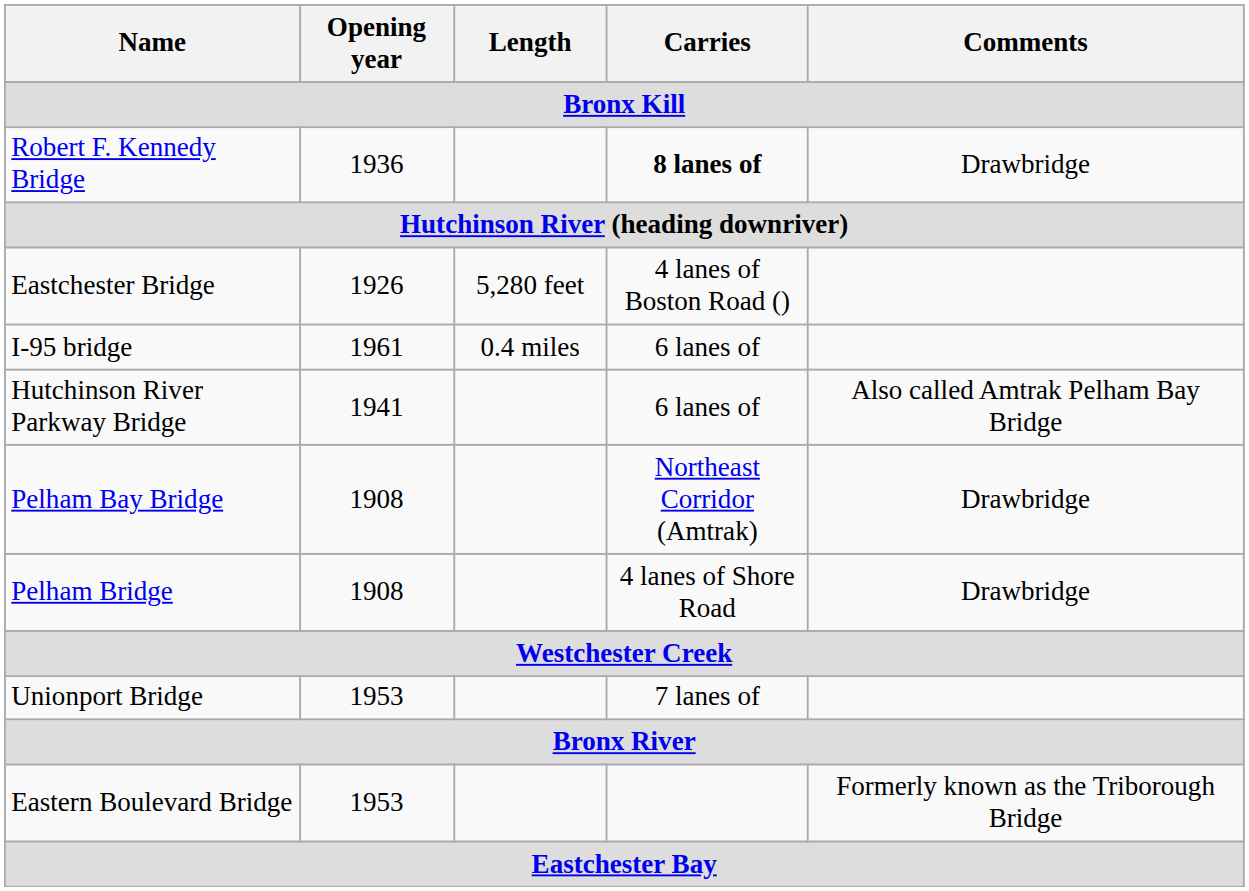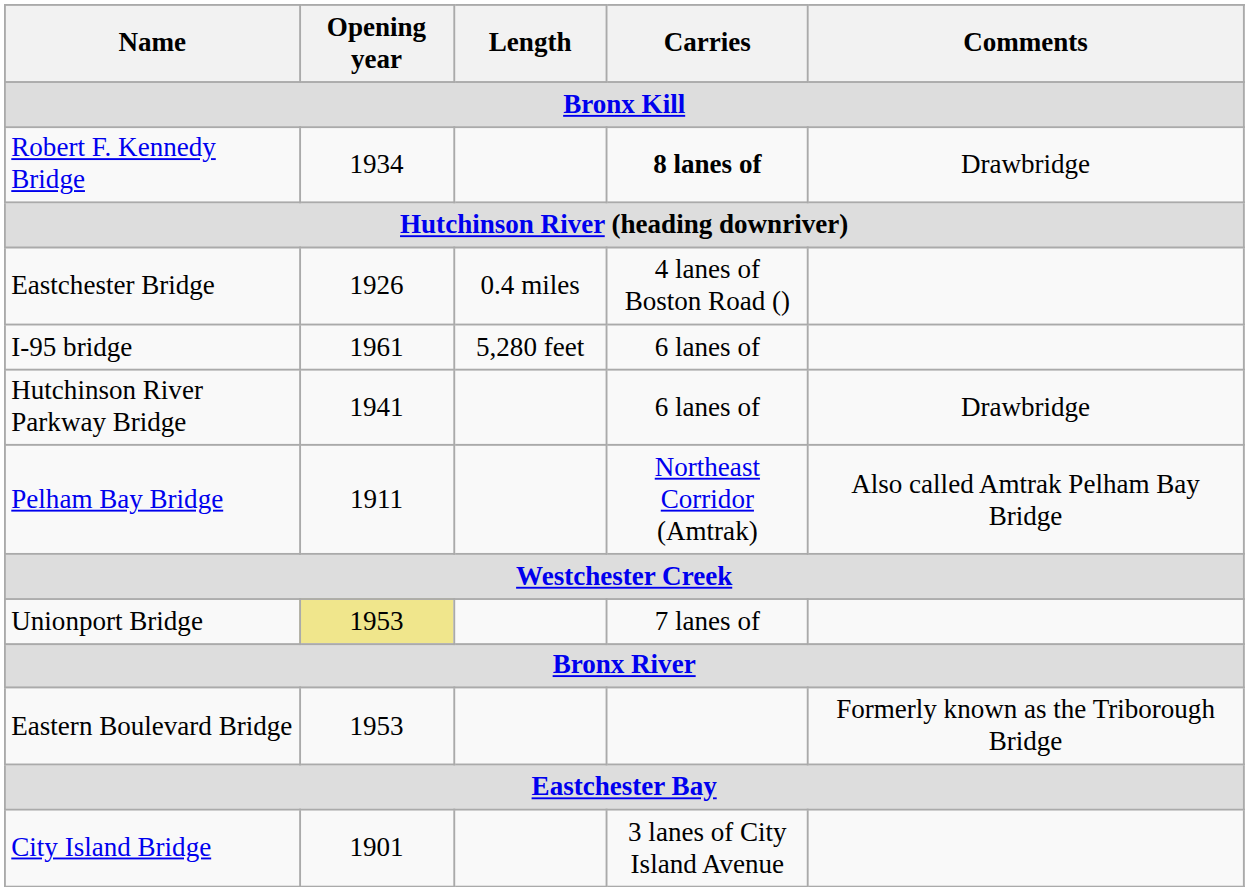Robert F. Kennedy Bridge | Opening year: 1936 -> 1934
Eastchester Bridge | Length: 5,280 feet -> 0.4 miles
I-95 bridge | Length: 0.4 miles -> 5,280 feet
Hutchinson River Parkway Bridge | Comments: Also called Amtrak Pelham Bay Bridge -> Drawbridge
Pelham Bay Bridge | Opening year: 1908 -> 1911
Pelham Bay Bridge | Comments: Drawbridge -> Also called Amtrak Pelham Bay Bridge
- row: Pelham Bridge | 1908 | 4 lanes of Shore Road | Drawbridge
Unionport Bridge | Opening year: no background -> khaki background
+ row: City Island Bridge | 1901 | 3 lanes of City Island Avenue
